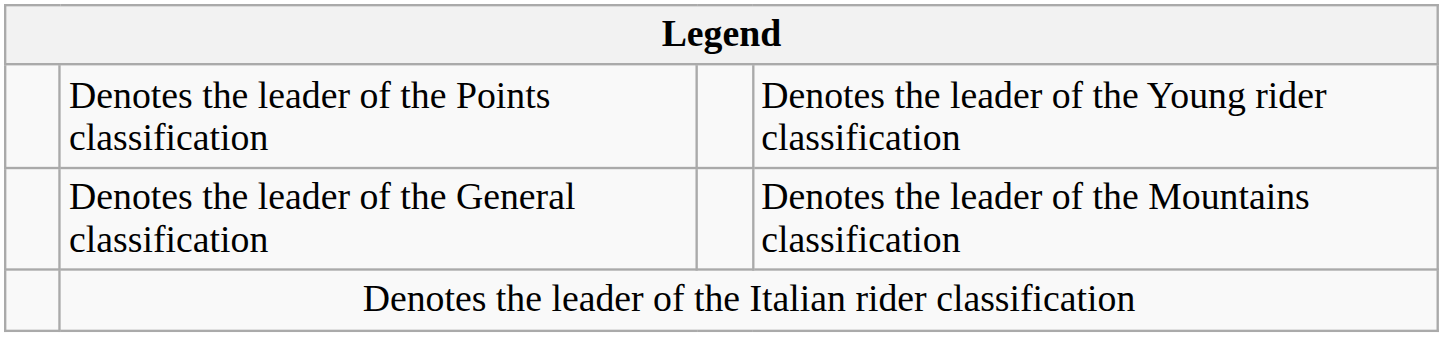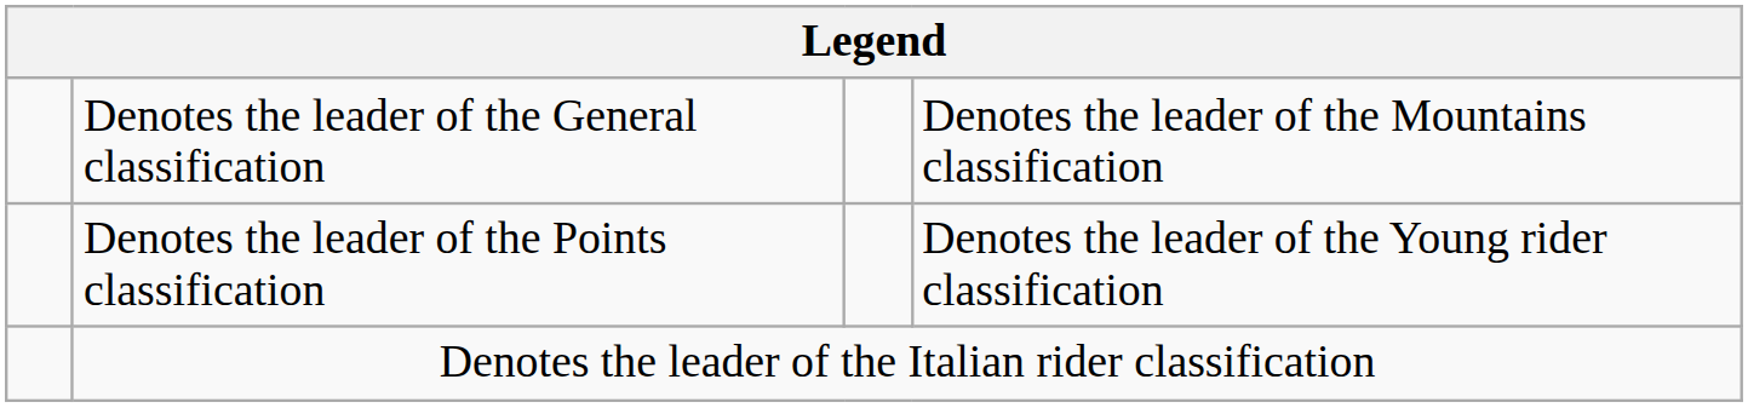rows swapped: Denotes the leader of the General classification <-> Denotes the leader of the Points classification
